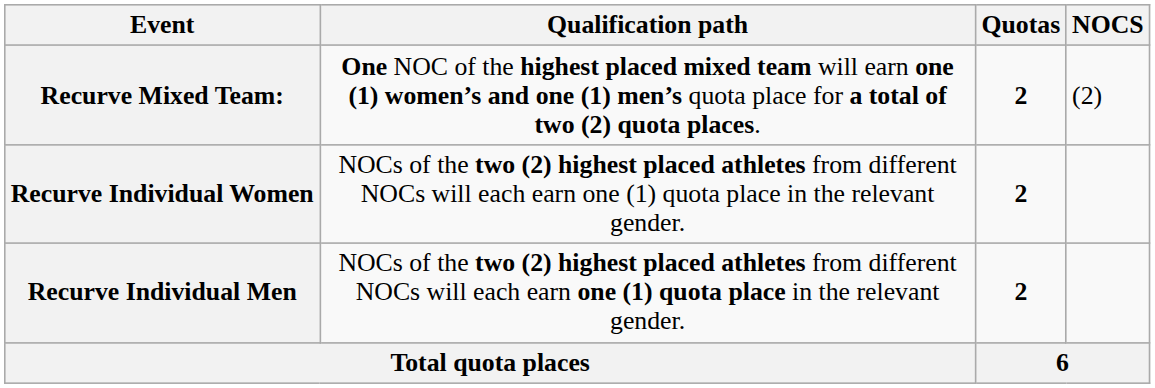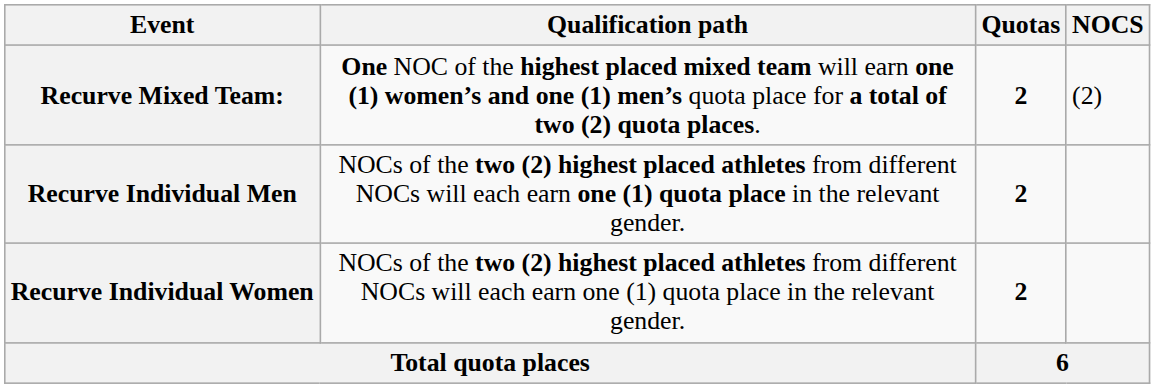rows swapped: Recurve Individual Men <-> Recurve Individual Women
